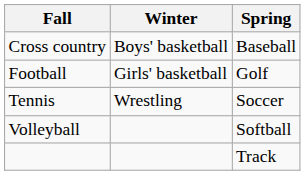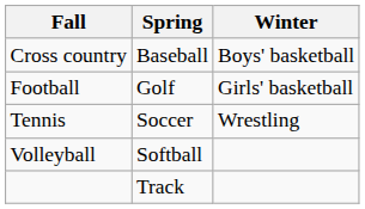columns swapped: Winter <-> Spring
